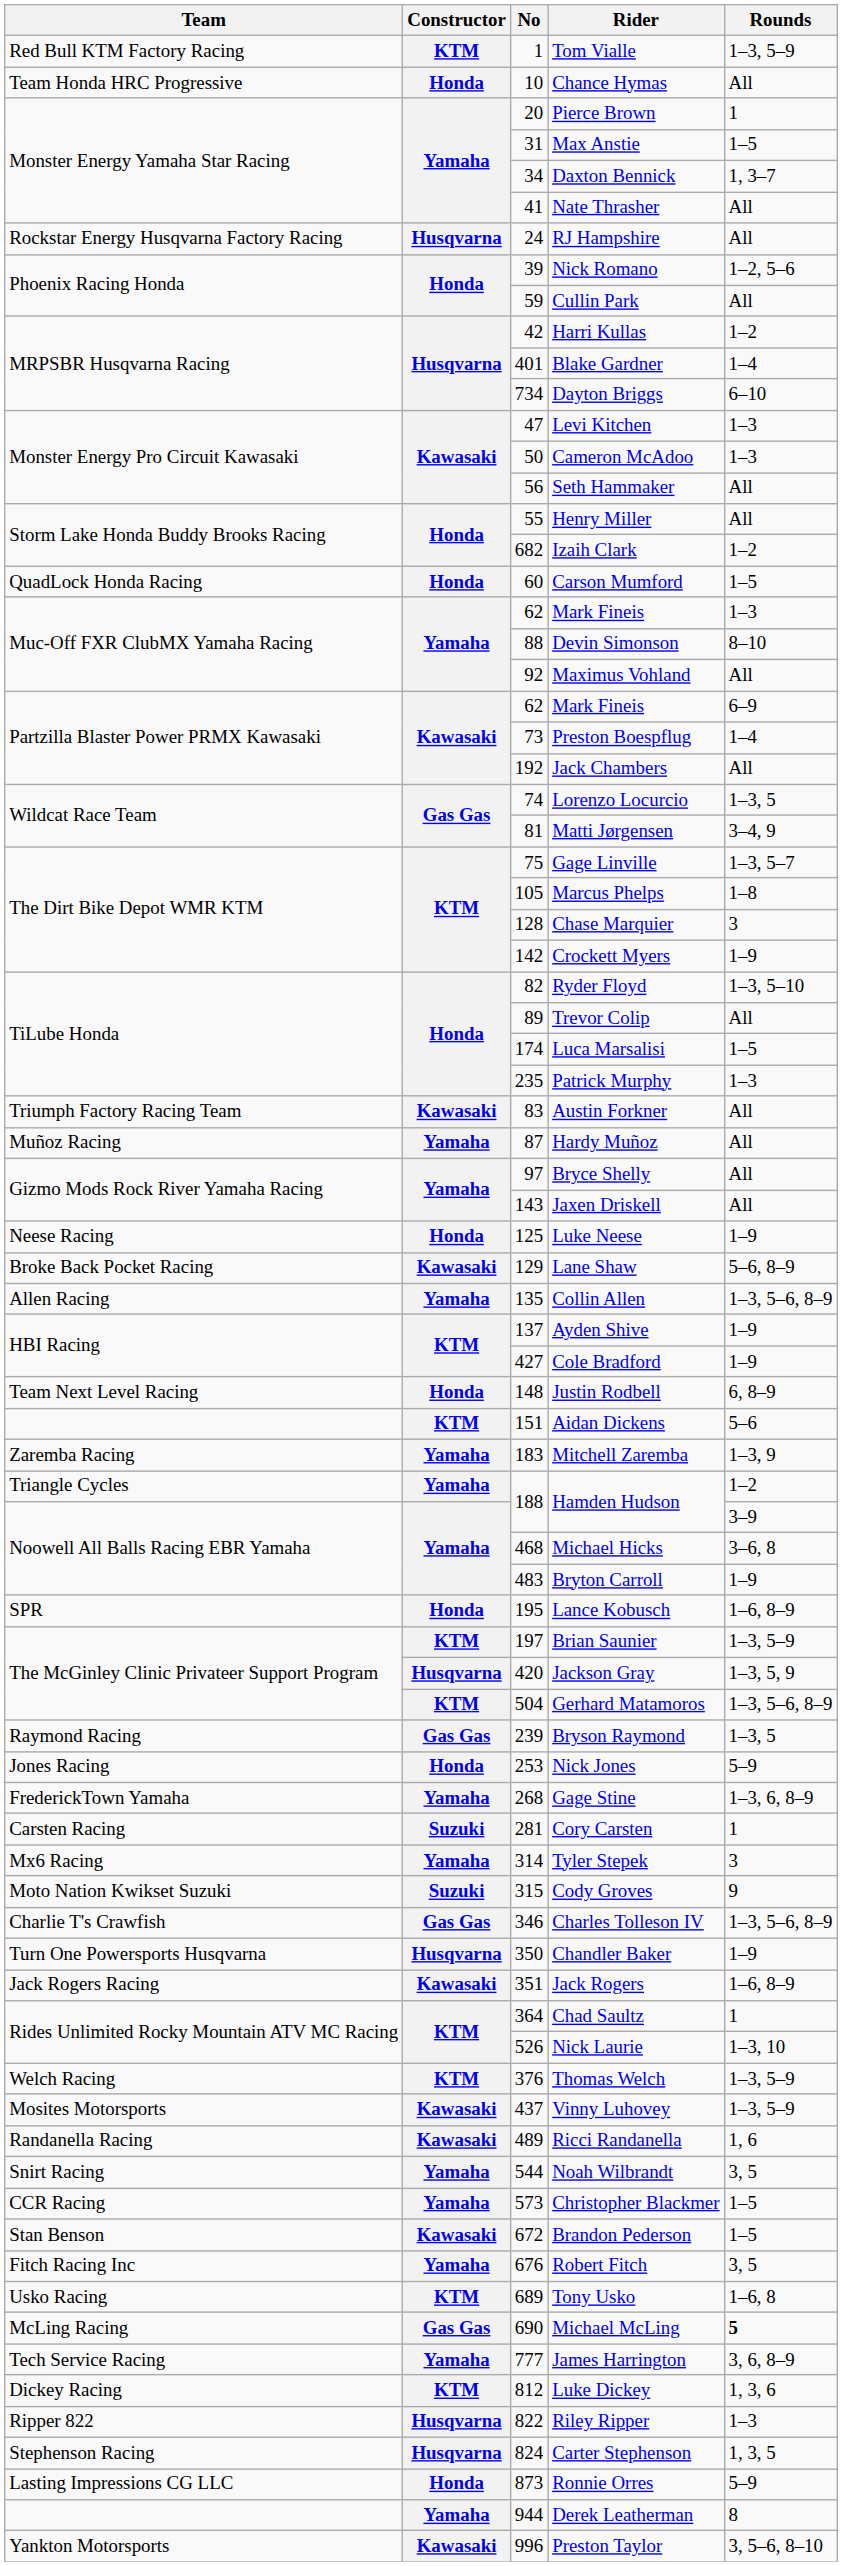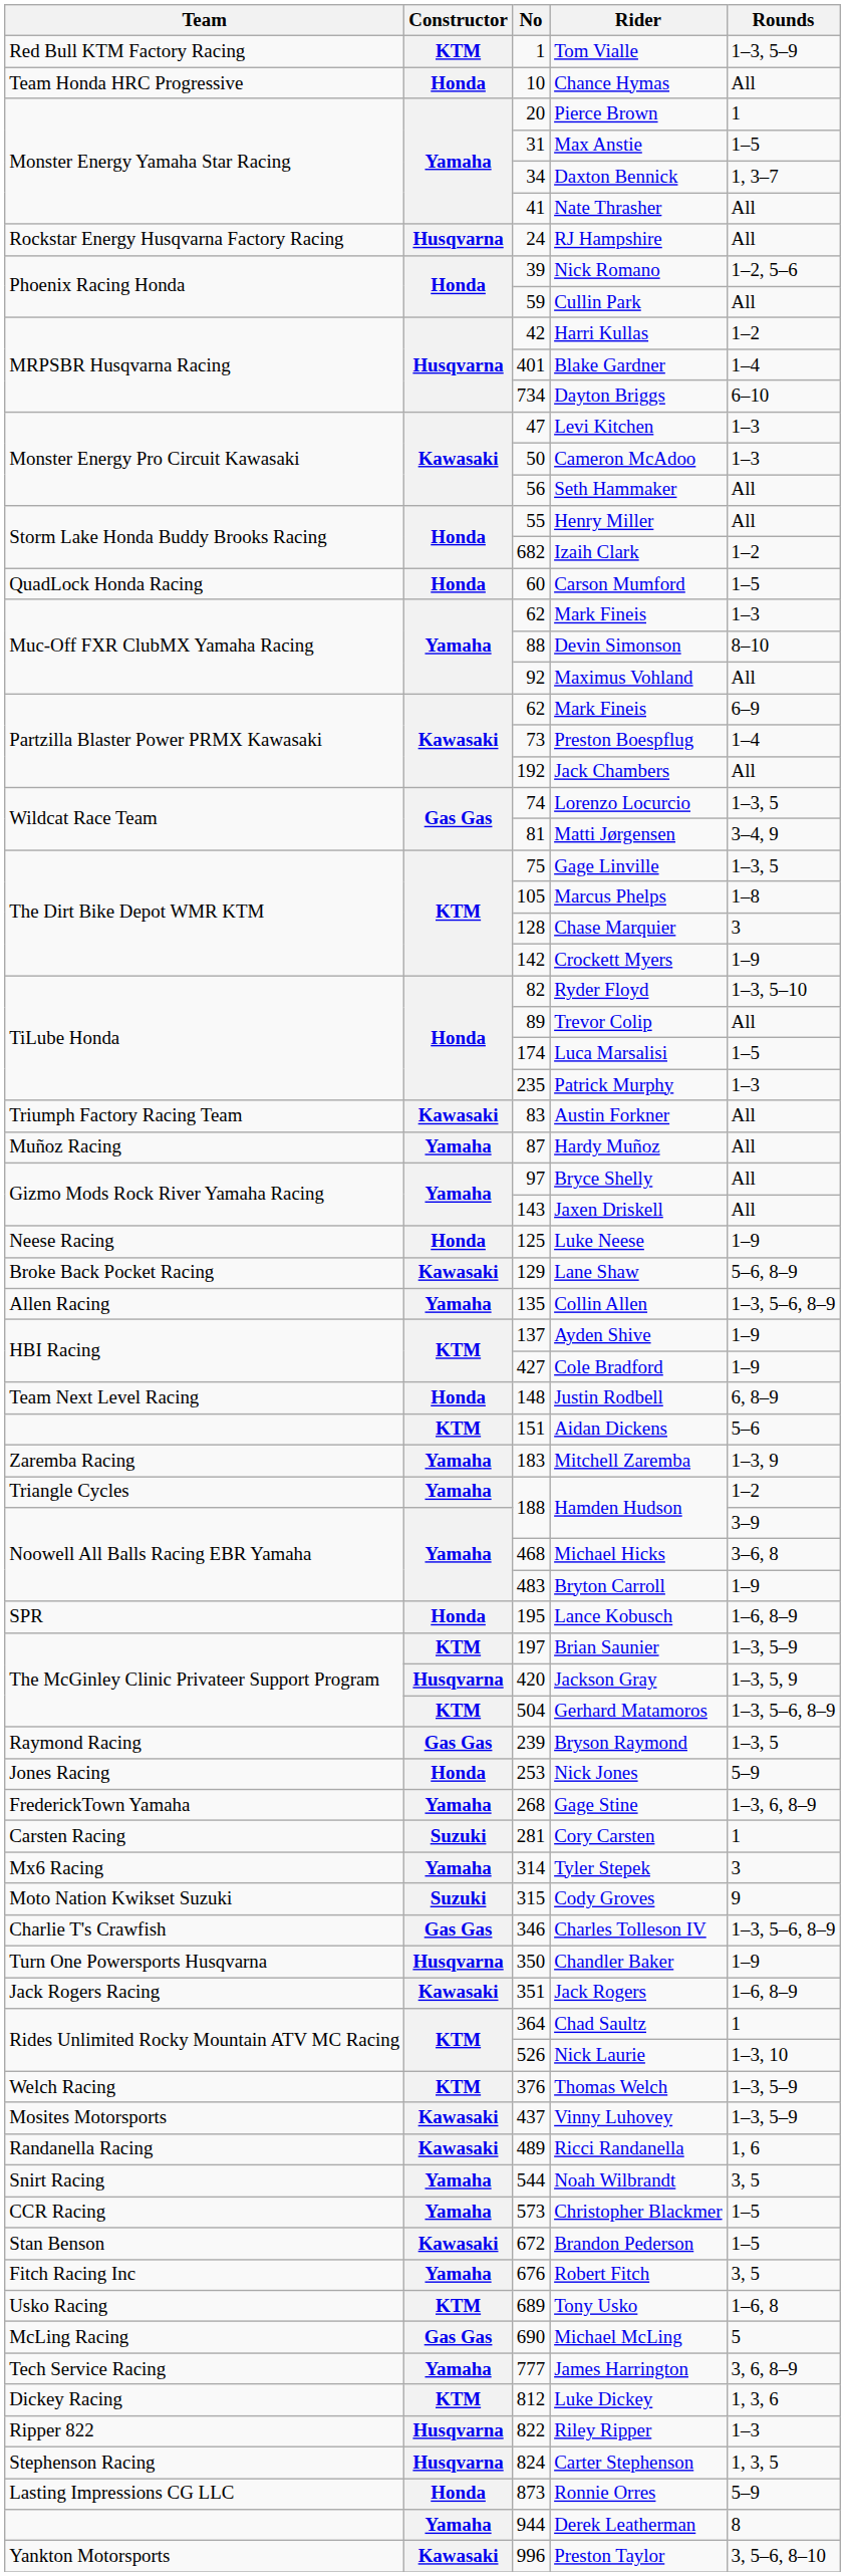Gage Linville | Rounds: 1–3, 5–7 -> 1–3, 5
Michael McLing | Rounds: bold -> normal
